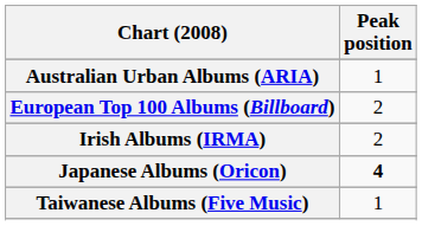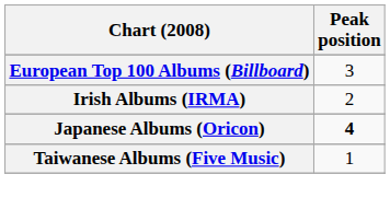- row: Australian Urban Albums (ARIA) | 1
European Top 100 Albums (Billboard) | Peak position: 2 -> 3
